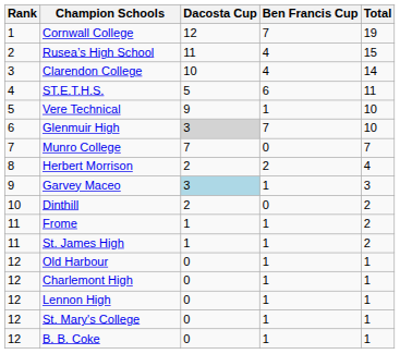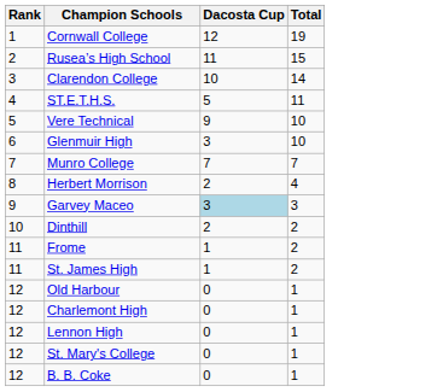- column: Ben Francis Cup | 7 | 4 | 4 | 6 | 1 | 7 | 0 | 2 | 1 | 0 | 1 | 1 | 1 | 1 | 1 | 1 | 1
Glenmuir High | Dacosta Cup: lightgrey background -> no background
